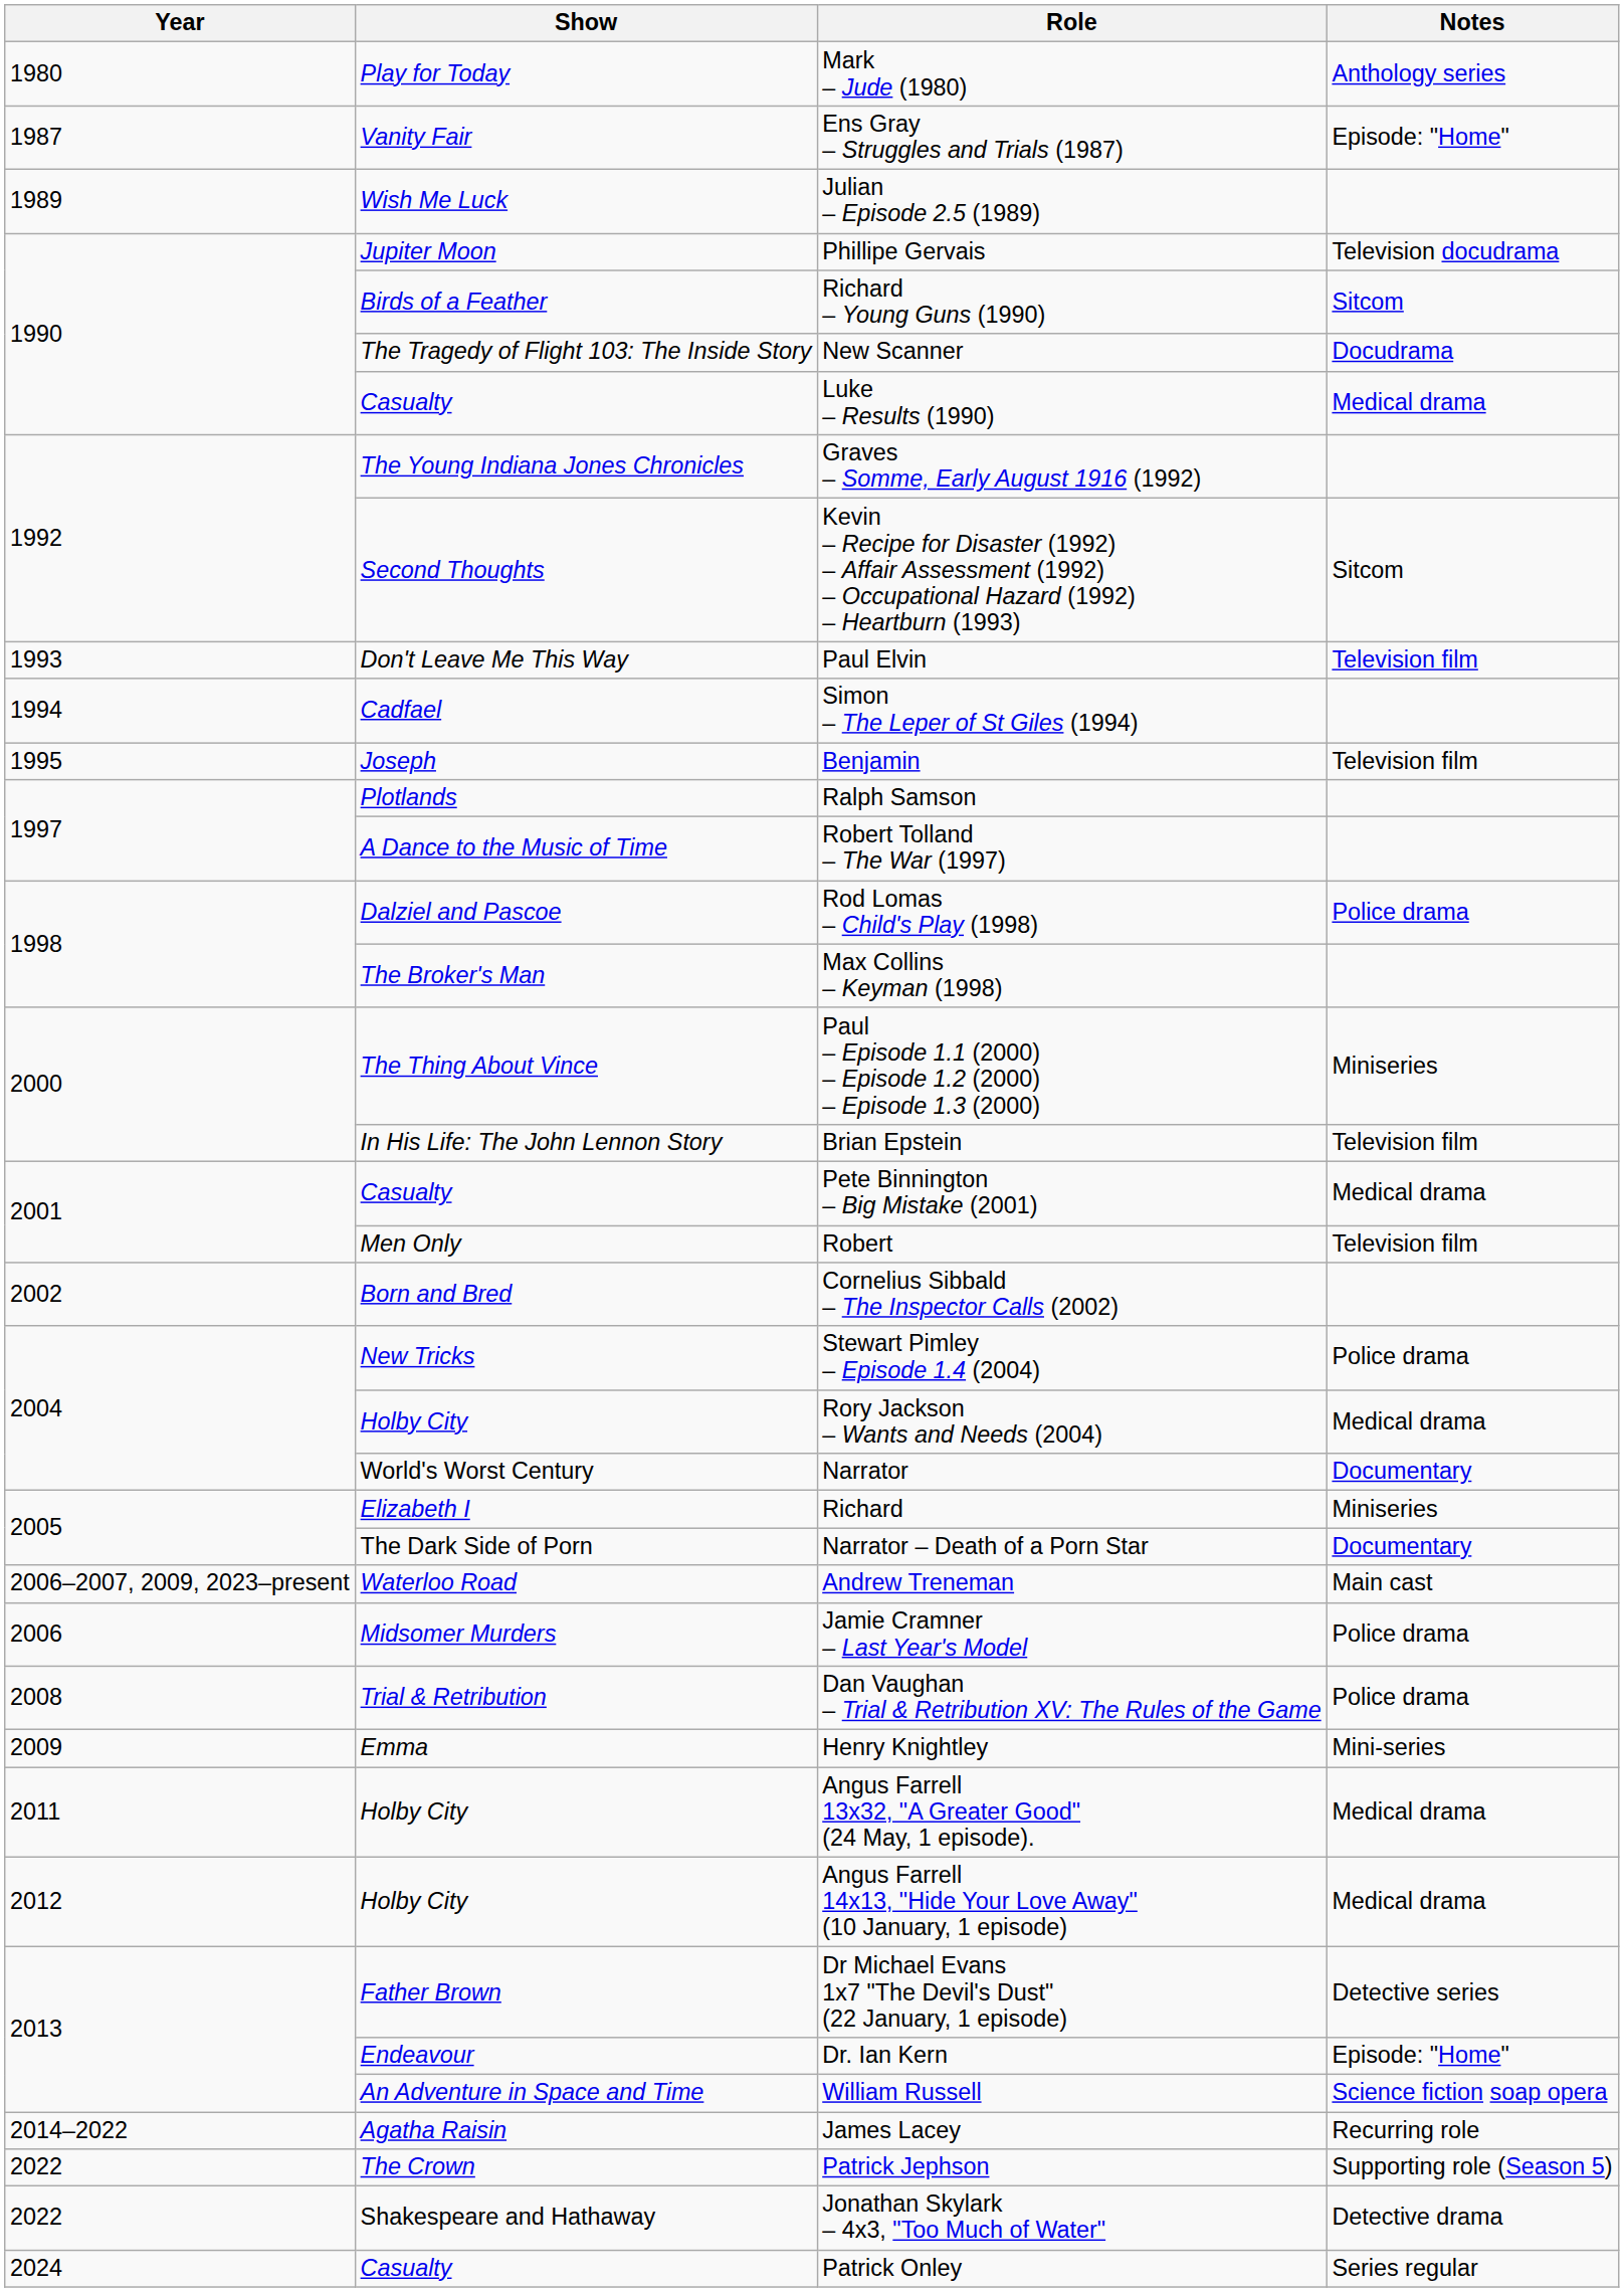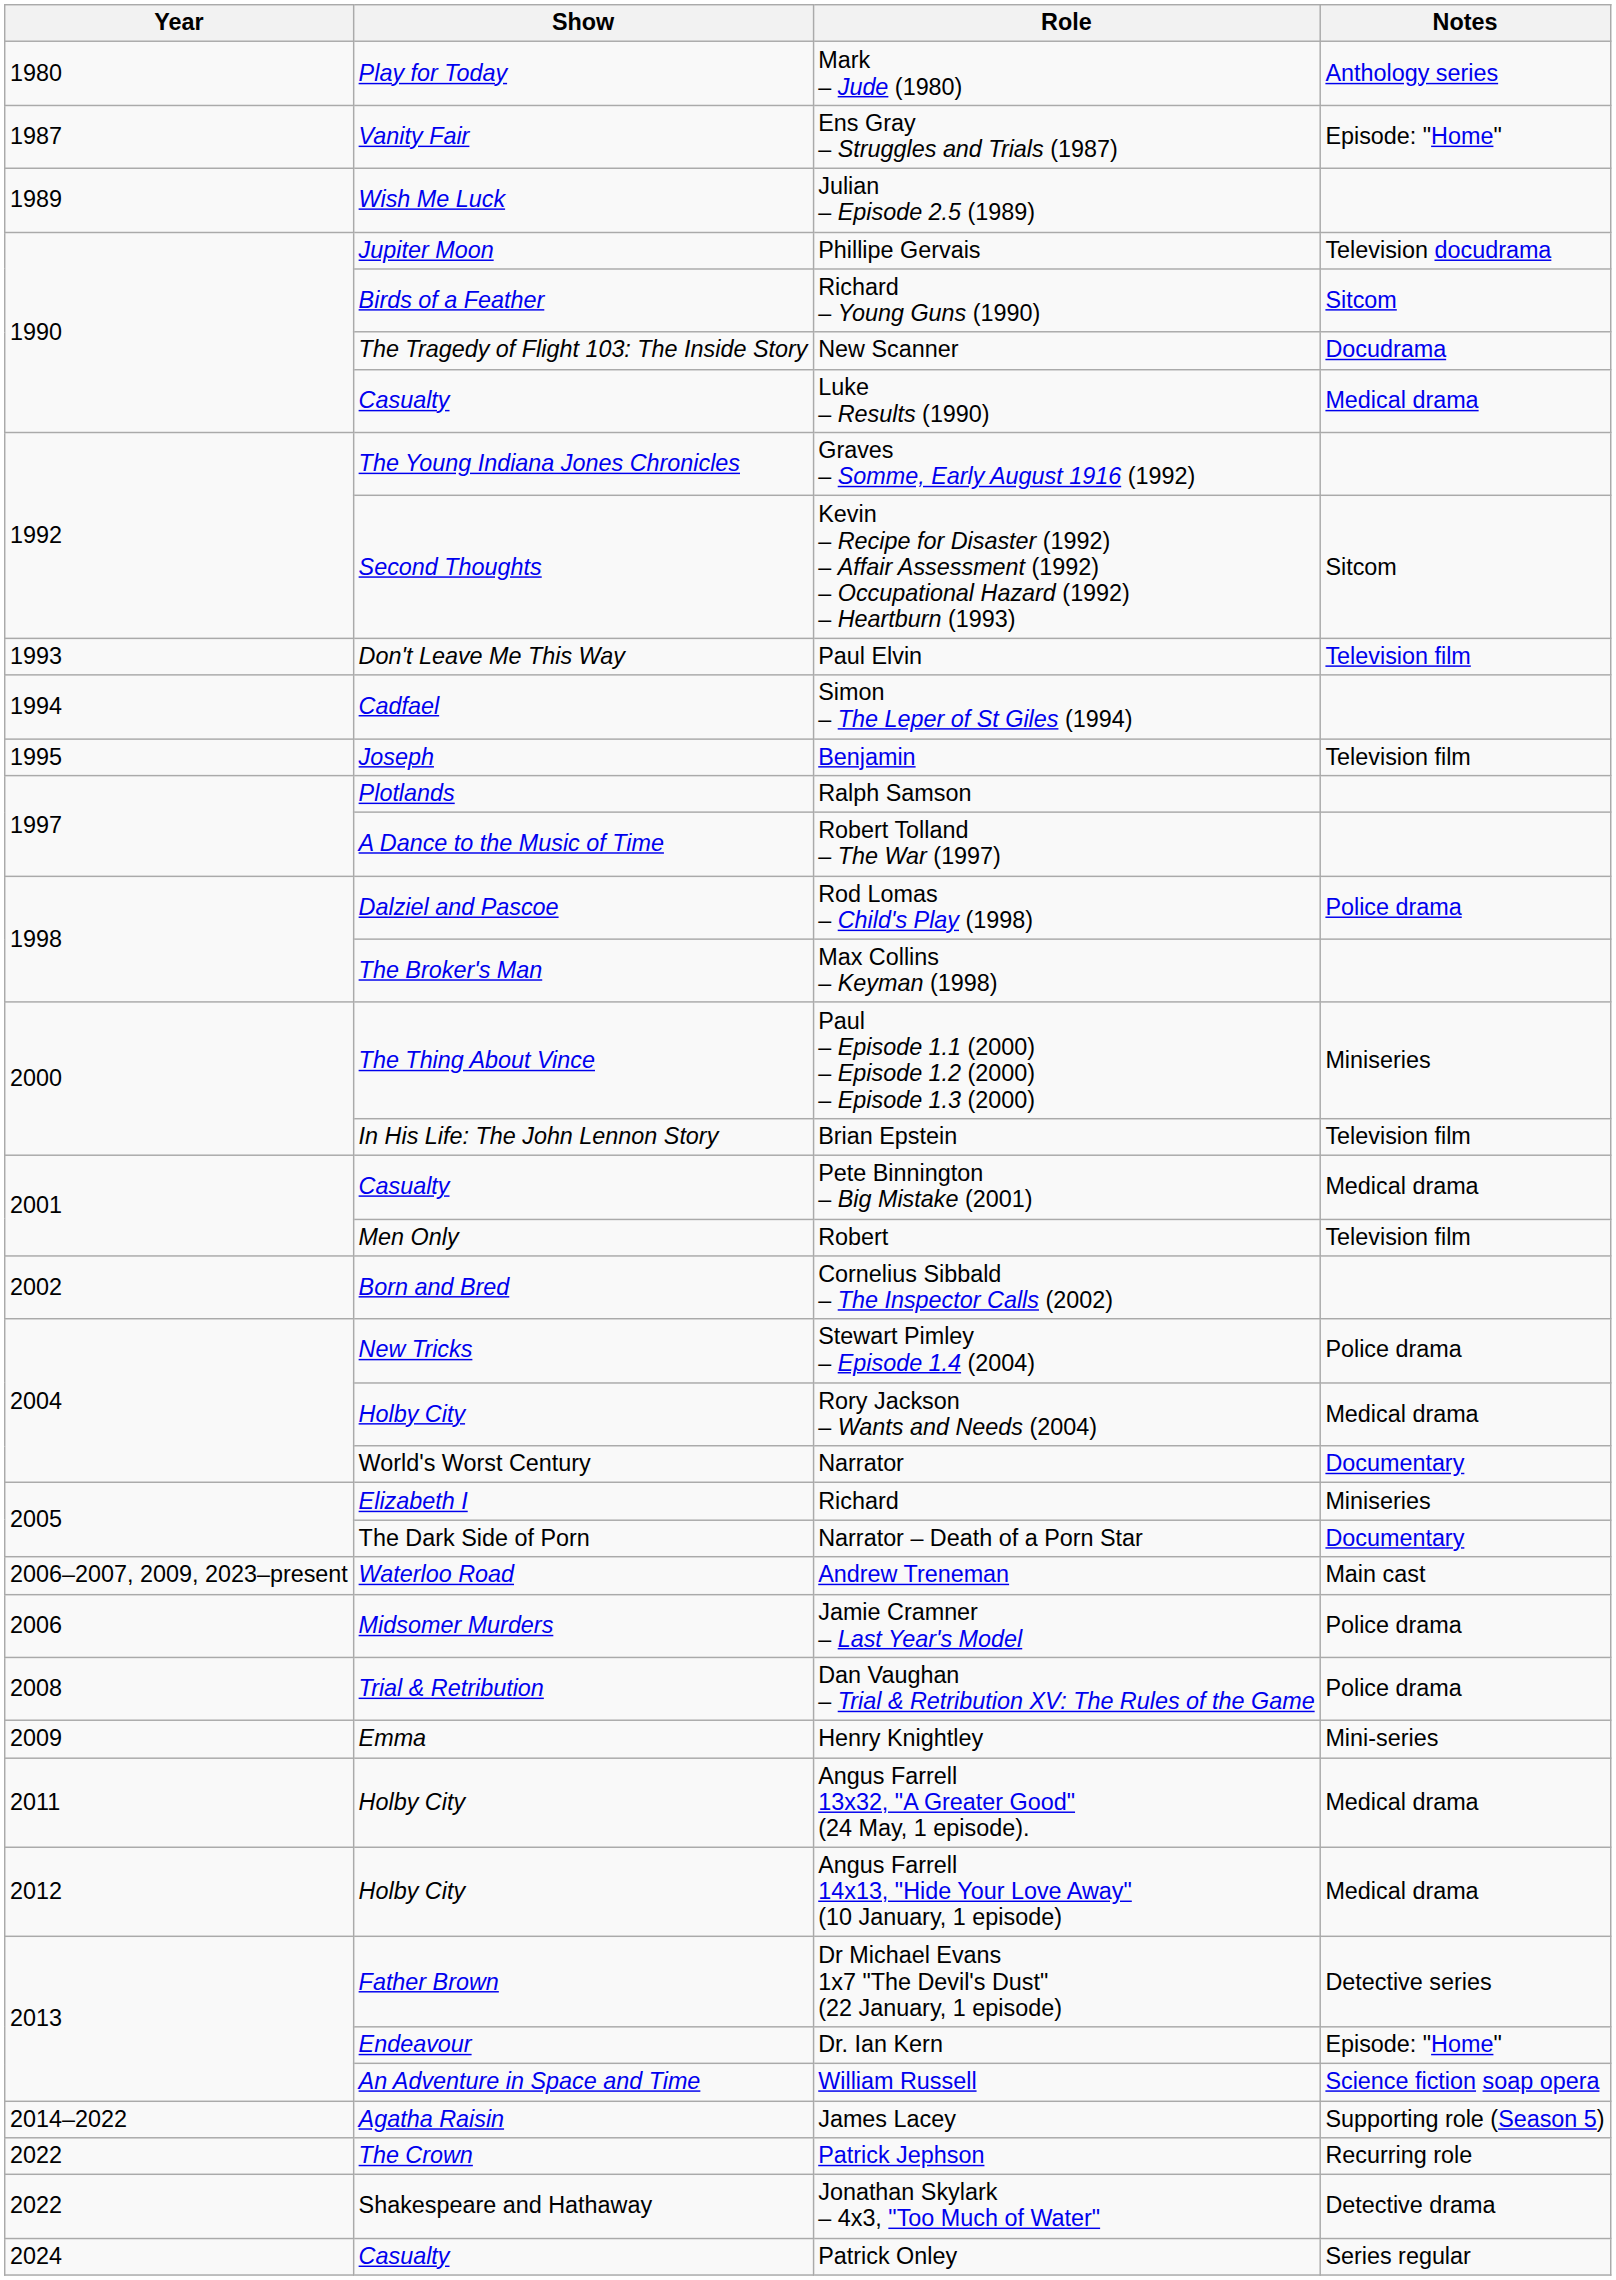James Lacey | Notes: Recurring role -> Supporting role (Season 5)
Patrick Jephson | Notes: Supporting role (Season 5) -> Recurring role
